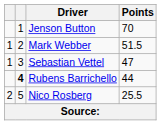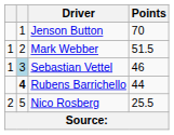Sebastian Vettel | column 2: no background -> lightblue background
Sebastian Vettel | Points: 47 -> 46
